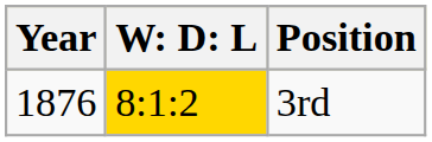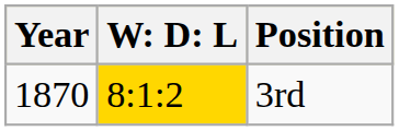3rd | Year: 1876 -> 1870
